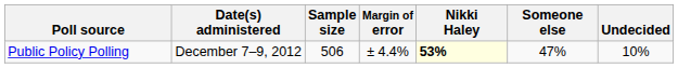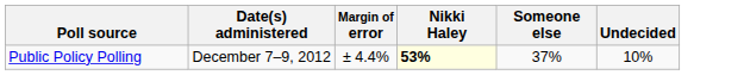- column: Sample size | 506
Public Policy Polling | Someone else: 47% -> 37%
